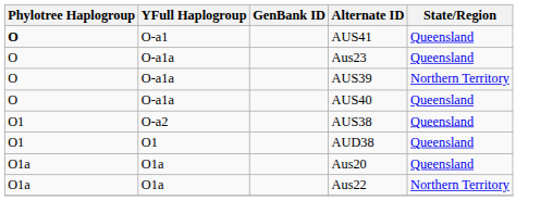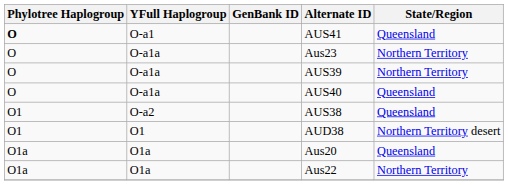Aus23 | State/Region: Queensland -> Northern Territory
AUD38 | State/Region: Queensland -> Northern Territory desert
